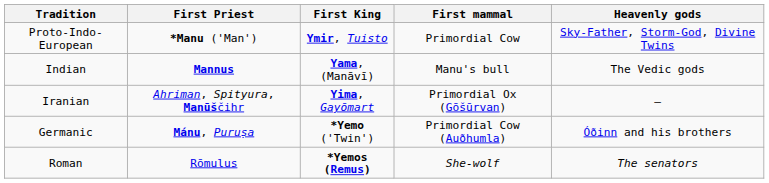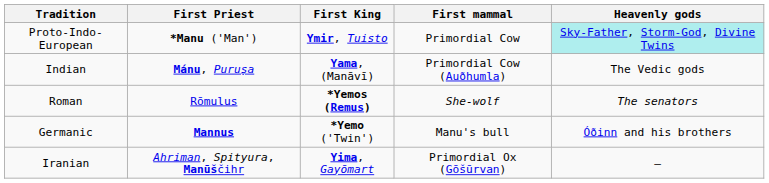Proto-Indo-European | Heavenly gods: no background -> paleturquoise background
Indian | First Priest: Mannus -> Mánu, Puruṣa
Indian | First mammal: Manu's bull -> Primordial Cow (Auðhumla)
rows swapped: Iranian <-> Roman
Germanic | First Priest: Mánu, Puruṣa -> Mannus
Germanic | First mammal: Primordial Cow (Auðhumla) -> Manu's bull
